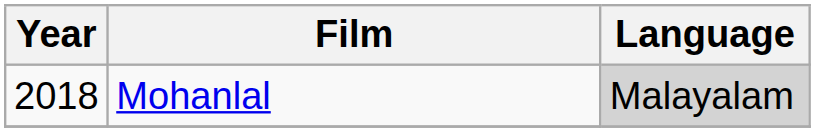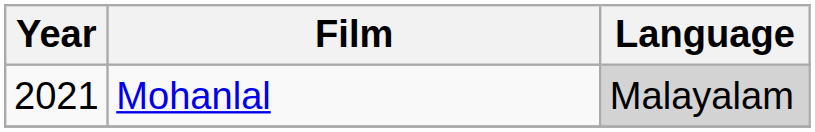Mohanlal | Year: 2018 -> 2021
